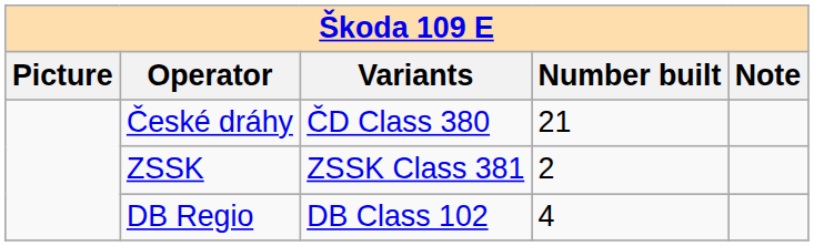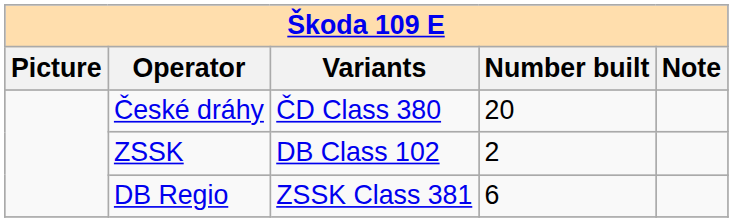České dráhy | Number built: 21 -> 20
ZSSK | Variants: ZSSK Class 381 -> DB Class 102
DB Regio | Variants: DB Class 102 -> ZSSK Class 381
DB Regio | Number built: 4 -> 6
